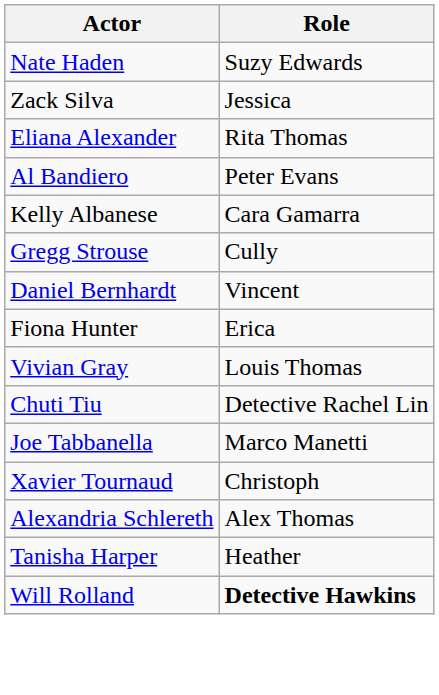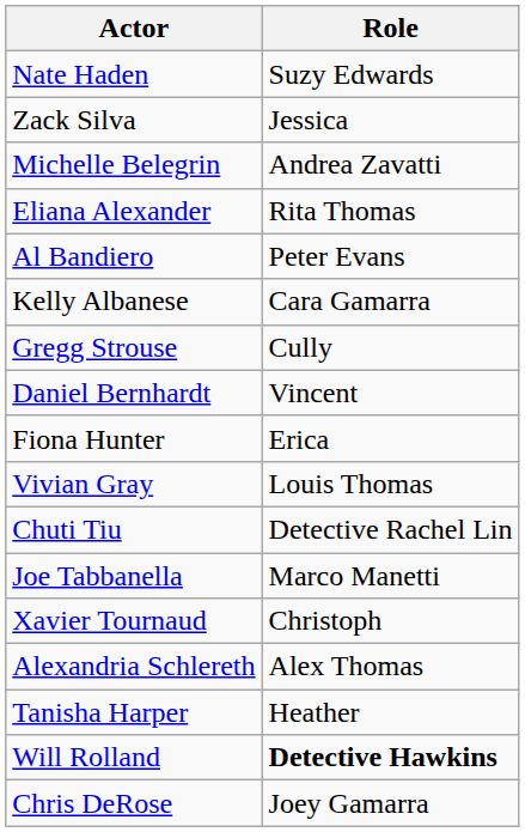+ row: Michelle Belegrin | Andrea Zavatti
+ row: Chris DeRose | Joey Gamarra
